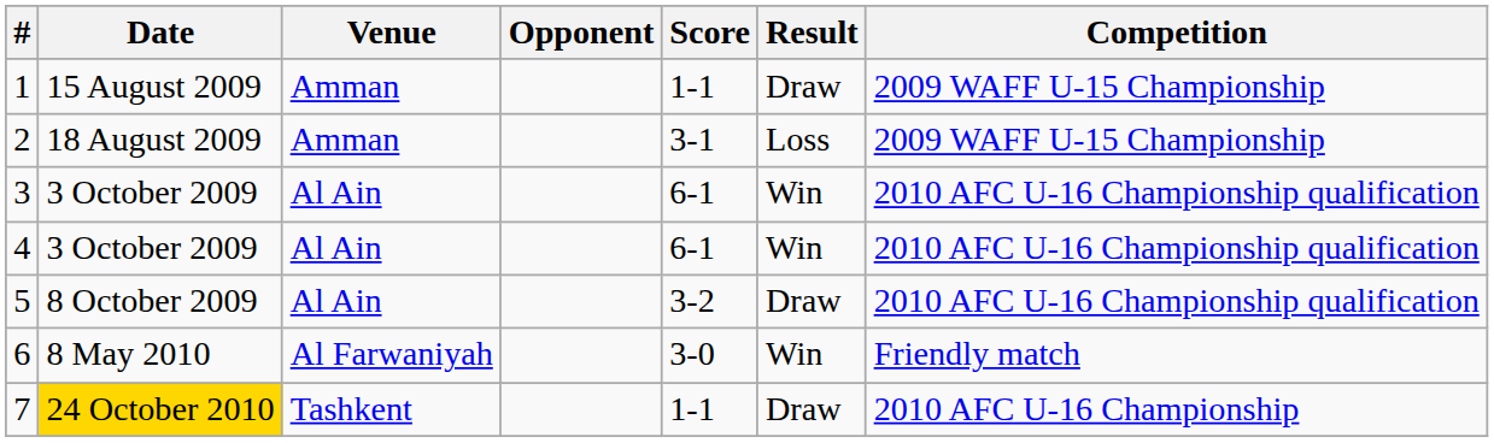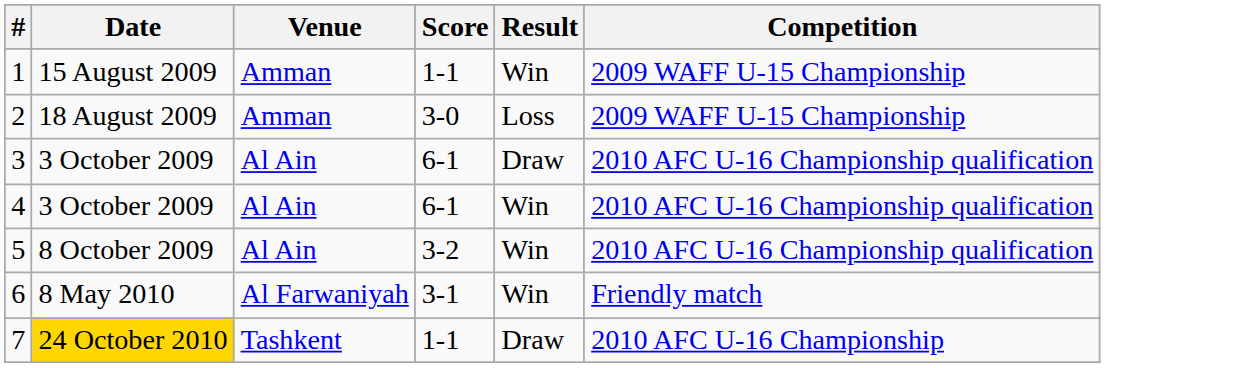- column: Opponent
1 | Result: Draw -> Win
2 | Score: 3-1 -> 3-0
3 | Result: Win -> Draw
5 | Result: Draw -> Win
6 | Score: 3-0 -> 3-1
